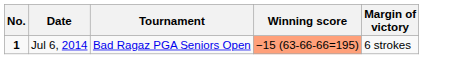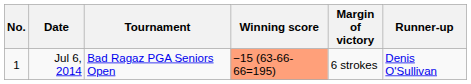+ column: Runner-up | Denis O'Sullivan
Jul 6, 2014 | No.: bold -> normal
